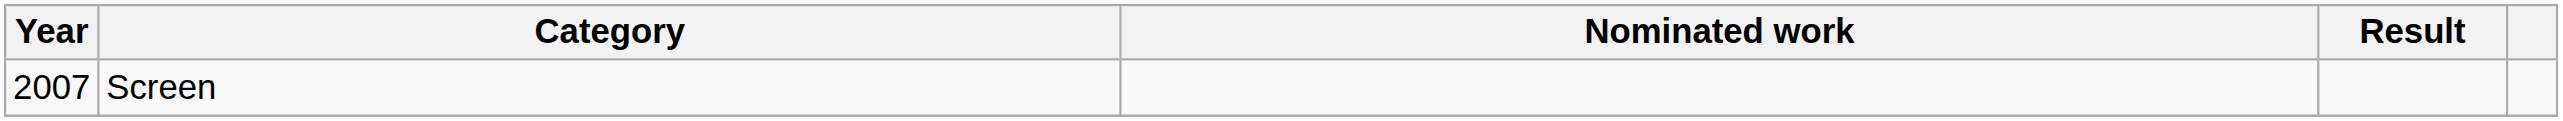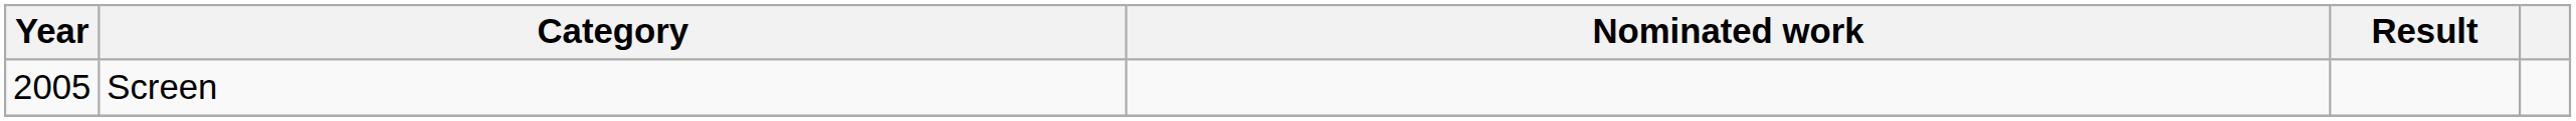Screen | Year: 2007 -> 2005
